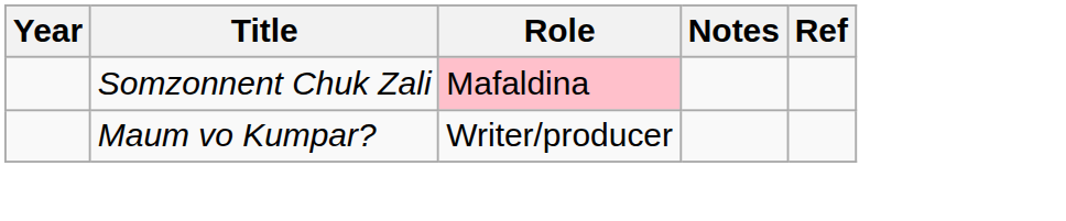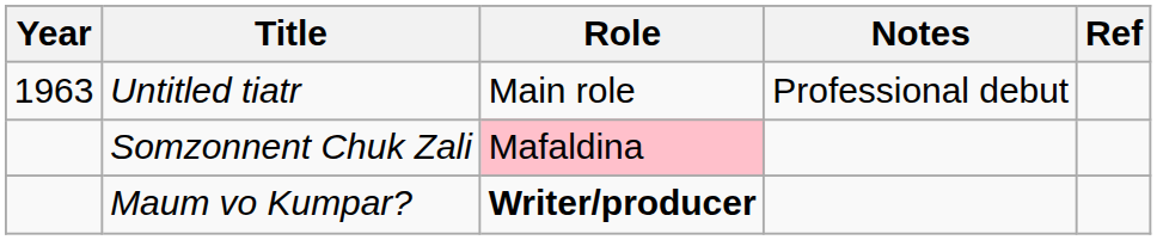+ row: 1963 | Untitled tiatr | Main role | Professional debut
Maum vo Kumpar? | Role: normal -> bold
